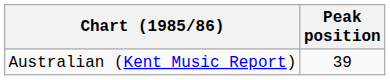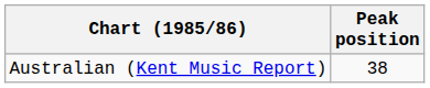Australian (Kent Music Report) | Peak position: 39 -> 38
